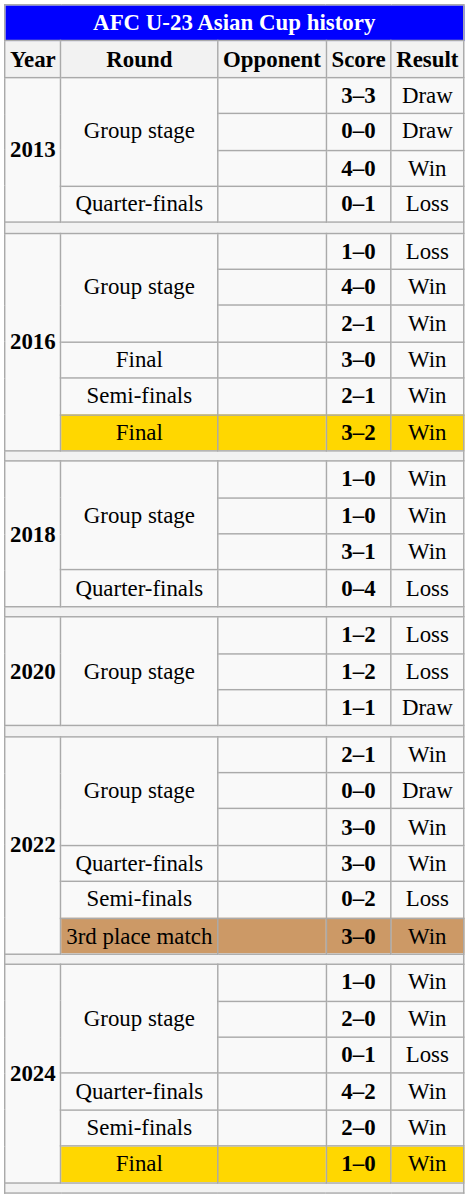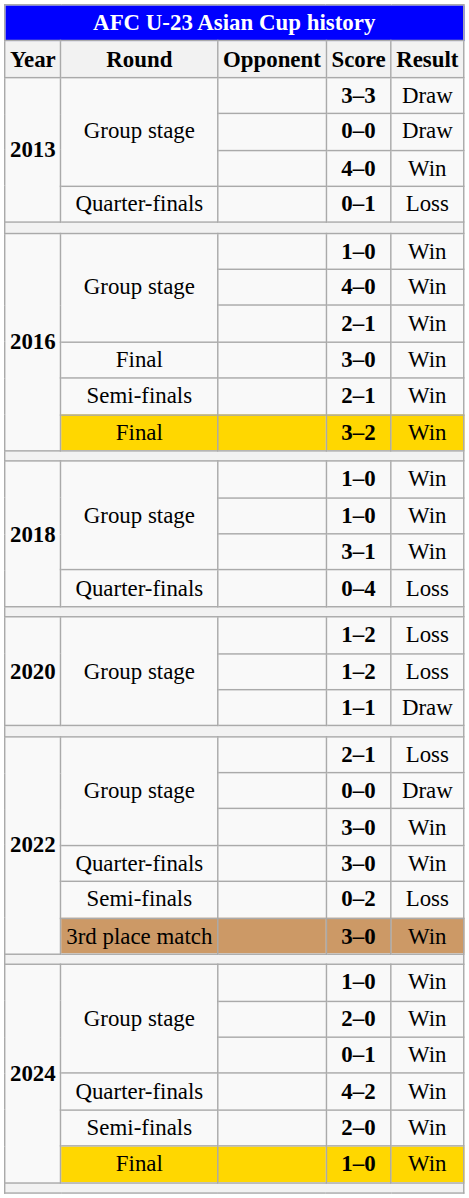2016 / 1–0 | Result: Loss -> Win
2022 / 2–1 | Result: Win -> Loss
2024 / 0–1 | Result: Loss -> Win
